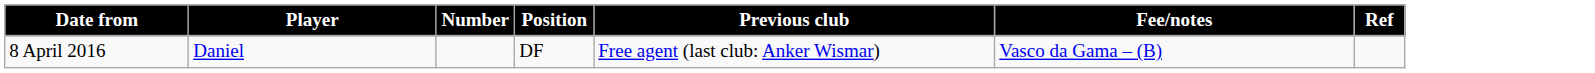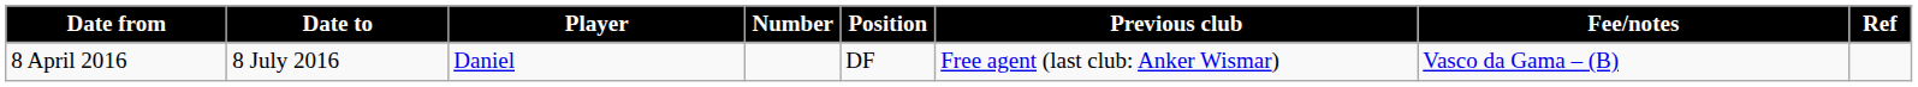+ column: Date to | 8 July 2016
